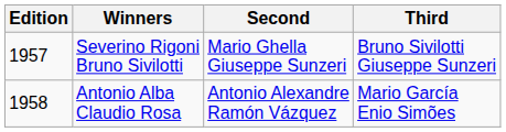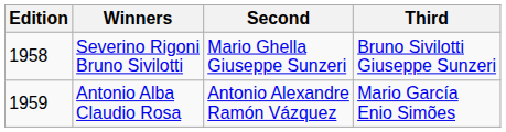Severino Rigoni Bruno Sivilotti | Edition: 1957 -> 1958
Antonio Alba Claudio Rosa | Edition: 1958 -> 1959
